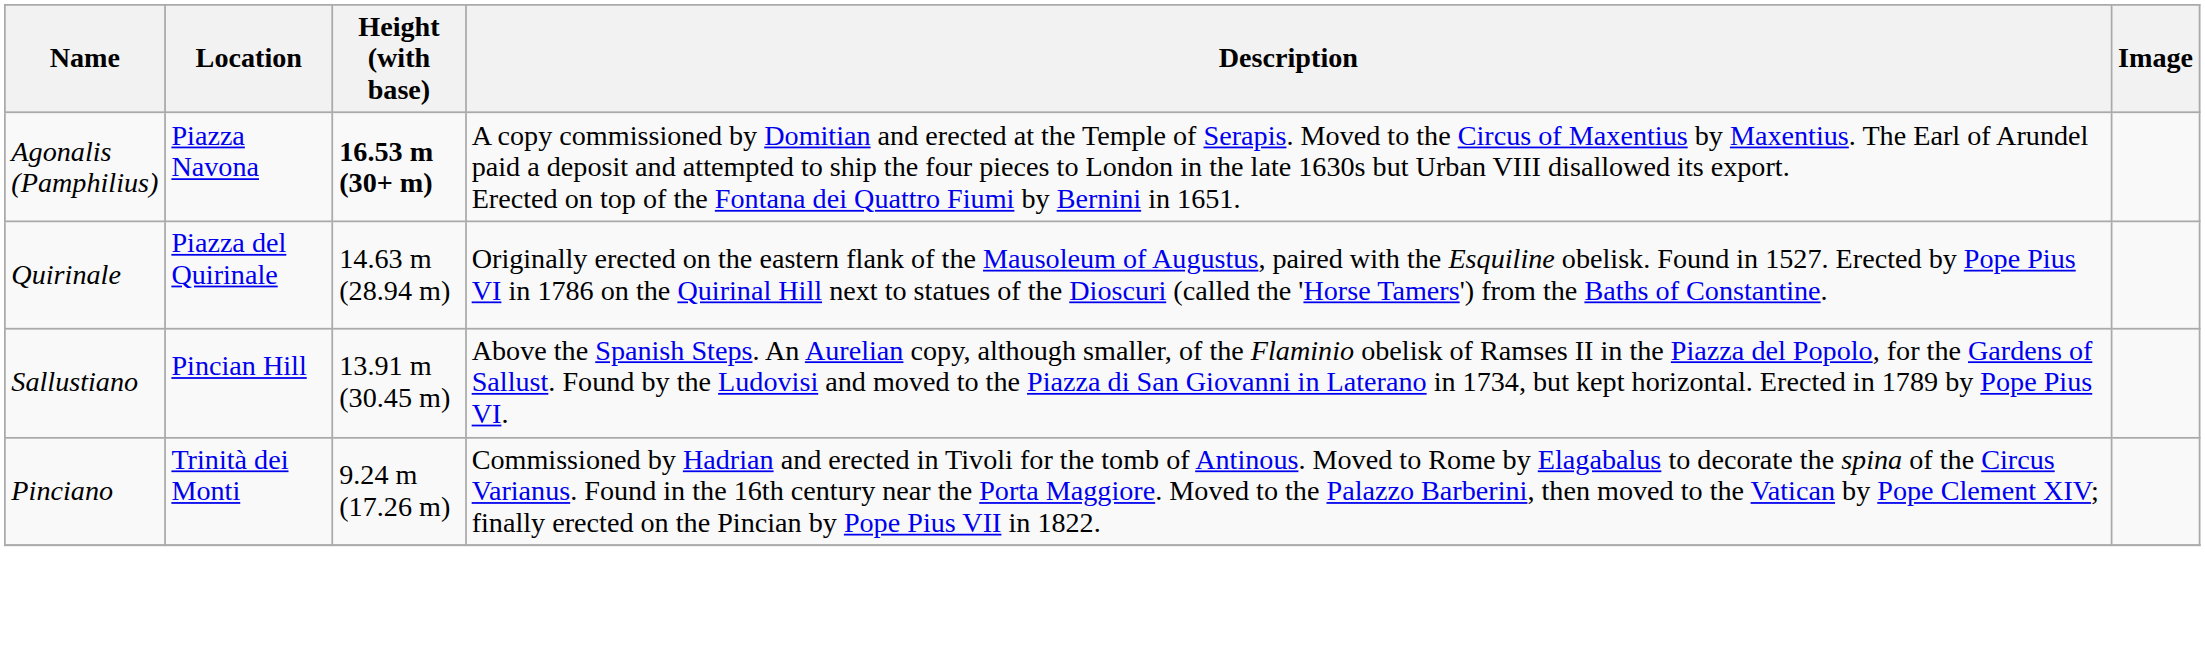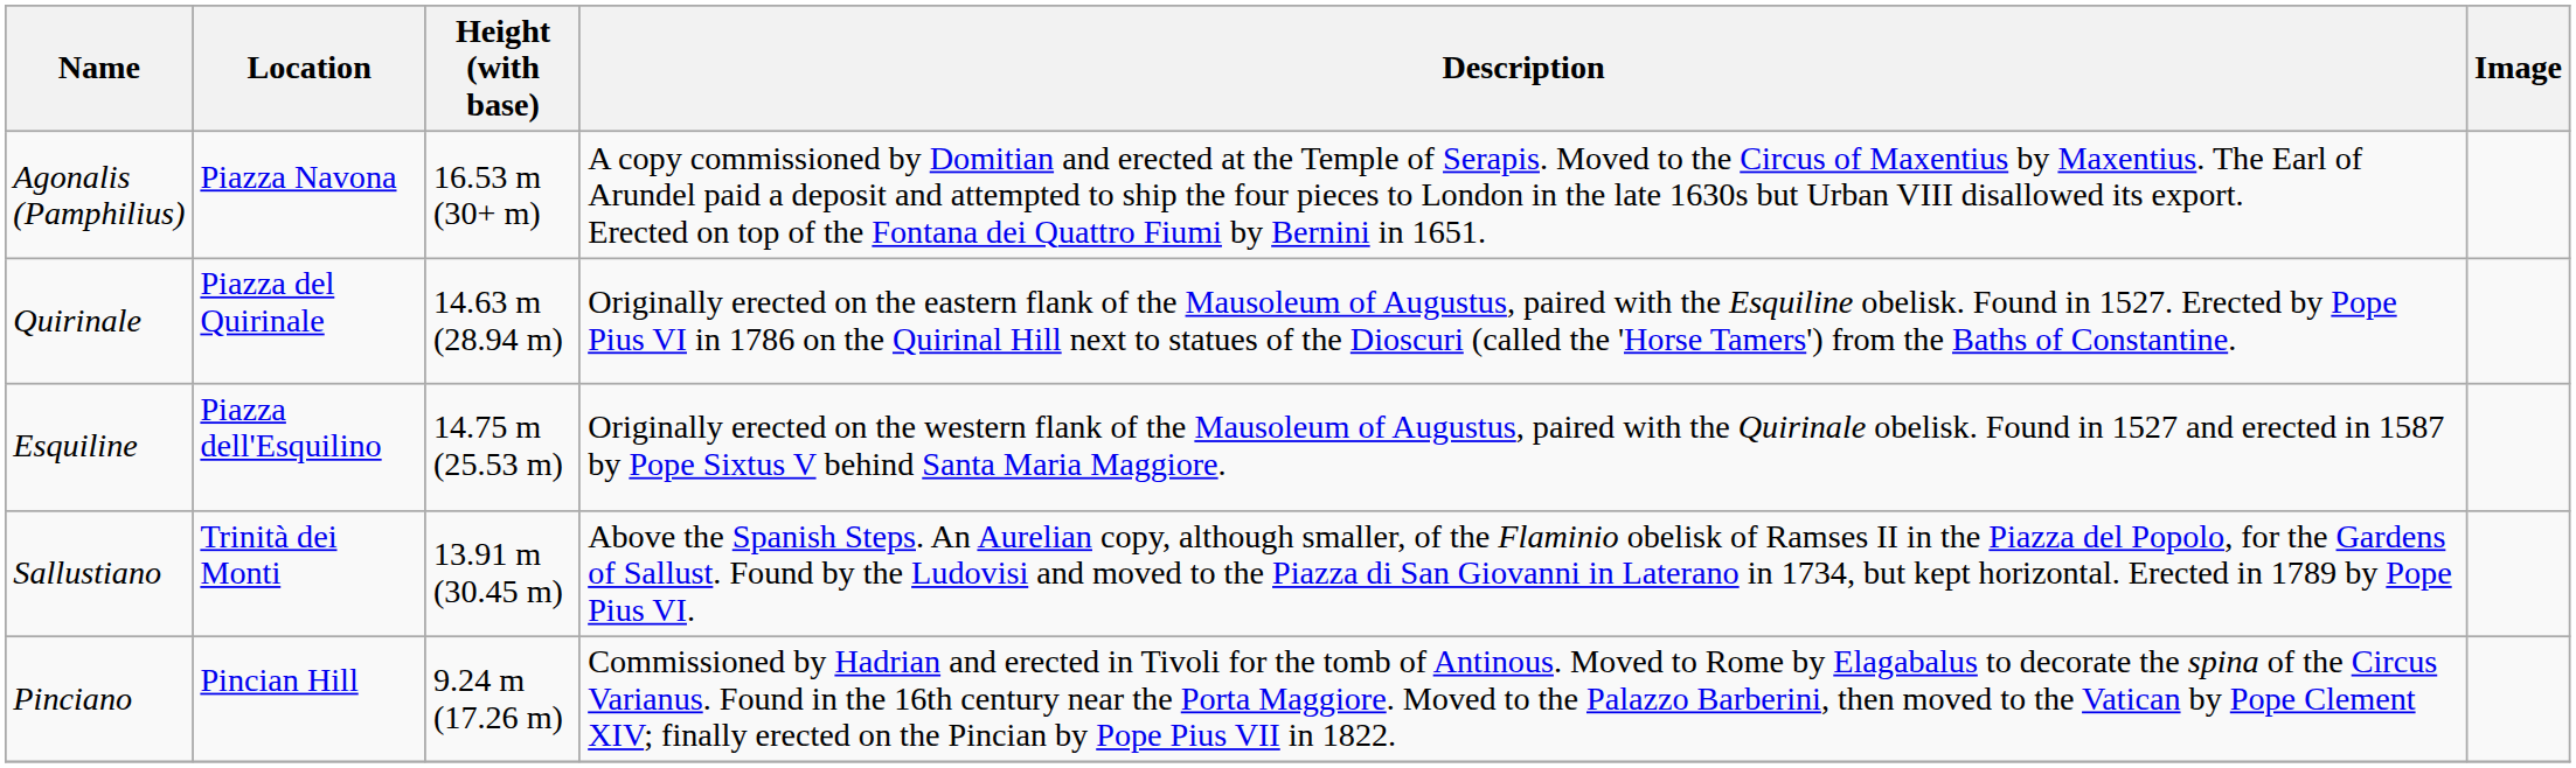Agonalis (Pamphilius) | Height (with base): bold -> normal
+ row: Esquiline | Piazza dell'Esquilino | 14.75 m (25.53 m) | Originally erected on the western flank of the Mausoleum of Augustus, paired with the Quirinale obelisk. Found in 1527 and erected in 1587 by Pope Sixtus V behind Santa Maria Maggiore.
Sallustiano | Location: Pincian Hill -> Trinità dei Monti
Pinciano | Location: Trinità dei Monti -> Pincian Hill
